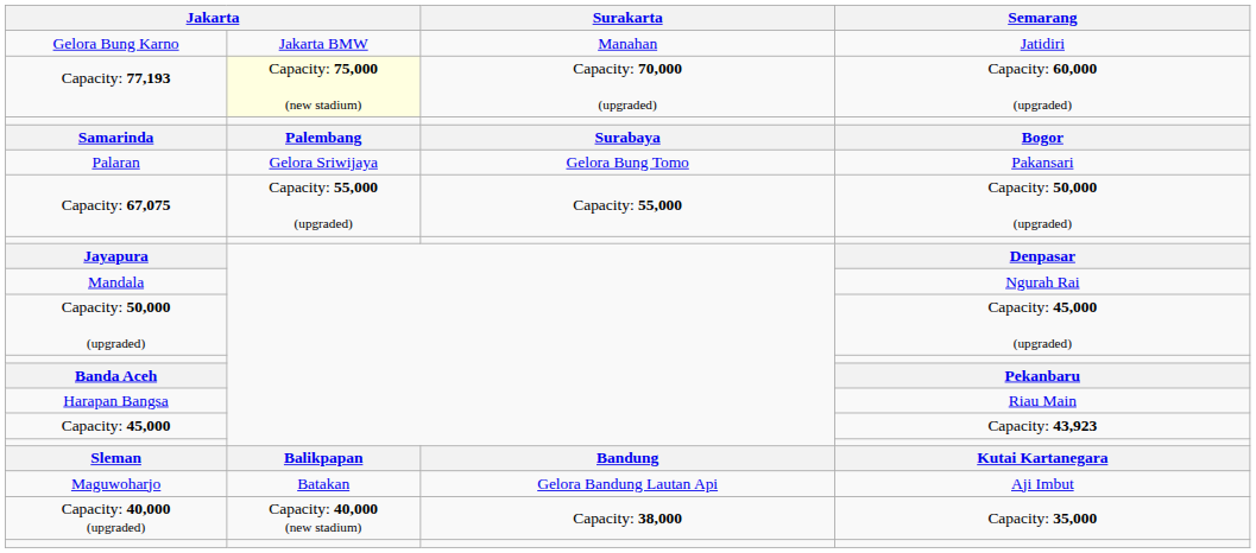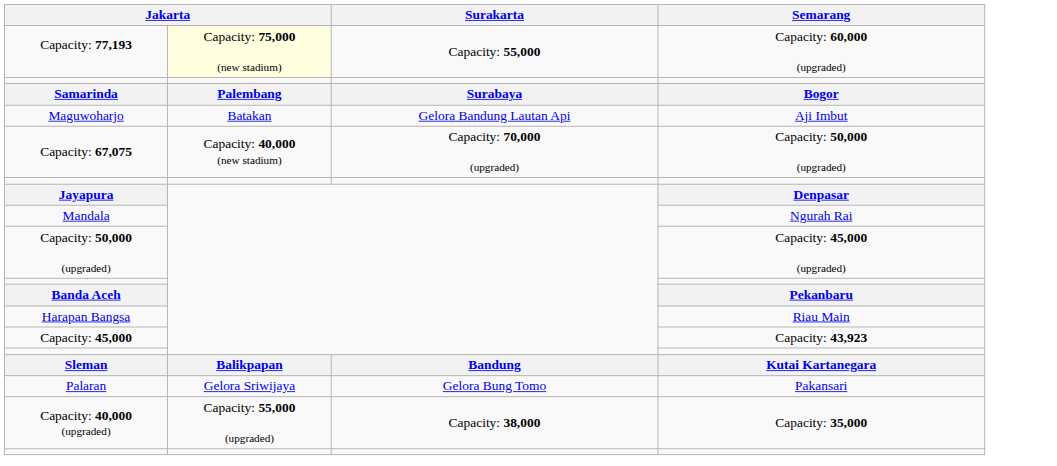- row: Gelora Bung Karno | Jakarta BMW | Manahan | Jatidiri
Capacity: 77,193 | Surakarta: Capacity: 70,000 (upgraded) -> Capacity: 55,000
rows swapped: Palaran <-> Maguwoharjo
Capacity: 67,075 | column 2: Capacity: 55,000 (upgraded) -> Capacity: 40,000 (new stadium)
Capacity: 67,075 | Surakarta: Capacity: 55,000 -> Capacity: 70,000 (upgraded)
Capacity: 40,000 (upgraded) | column 2: Capacity: 40,000 (new stadium) -> Capacity: 55,000 (upgraded)
